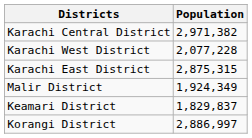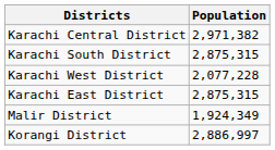+ row: Karachi South District | 2,875,315
- row: Keamari District | 1,829,837
